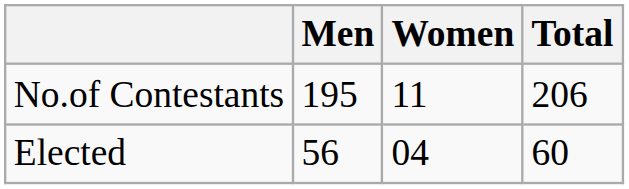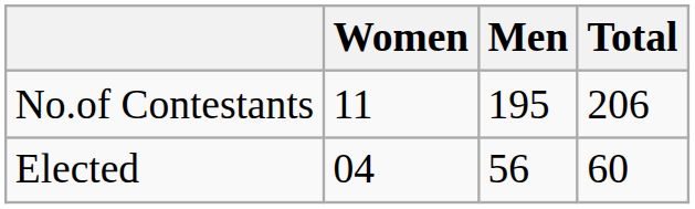columns swapped: Men <-> Women
